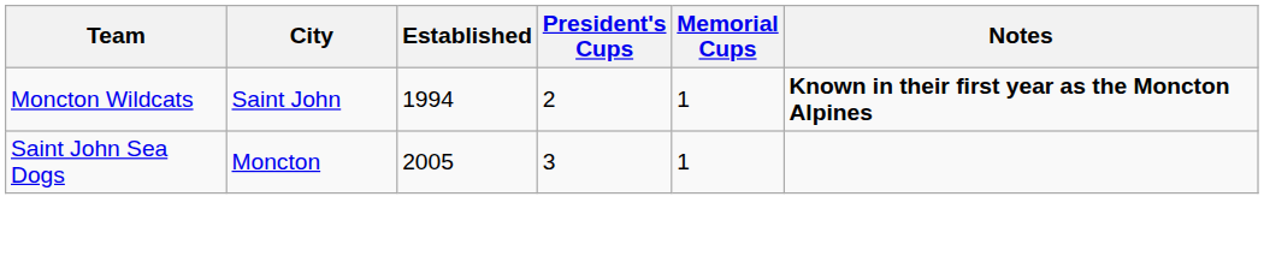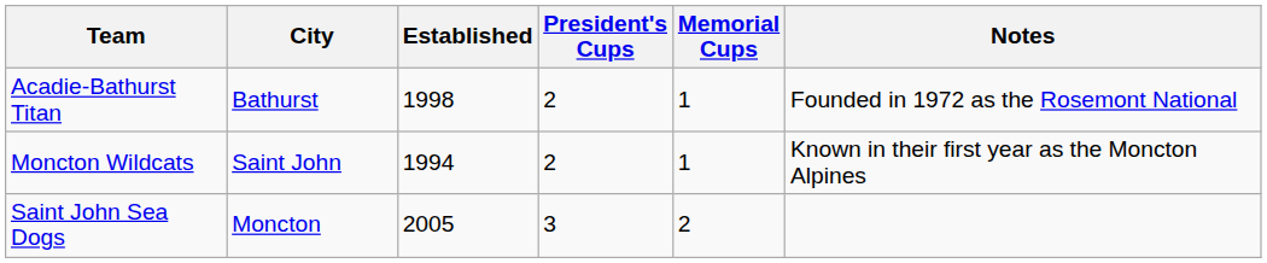+ row: Acadie-Bathurst Titan | Bathurst | 1998 | 2 | 1 | Founded in 1972 as the Rosemont National
Moncton Wildcats | Notes: bold -> normal
Saint John Sea Dogs | Memorial Cups: 1 -> 2
